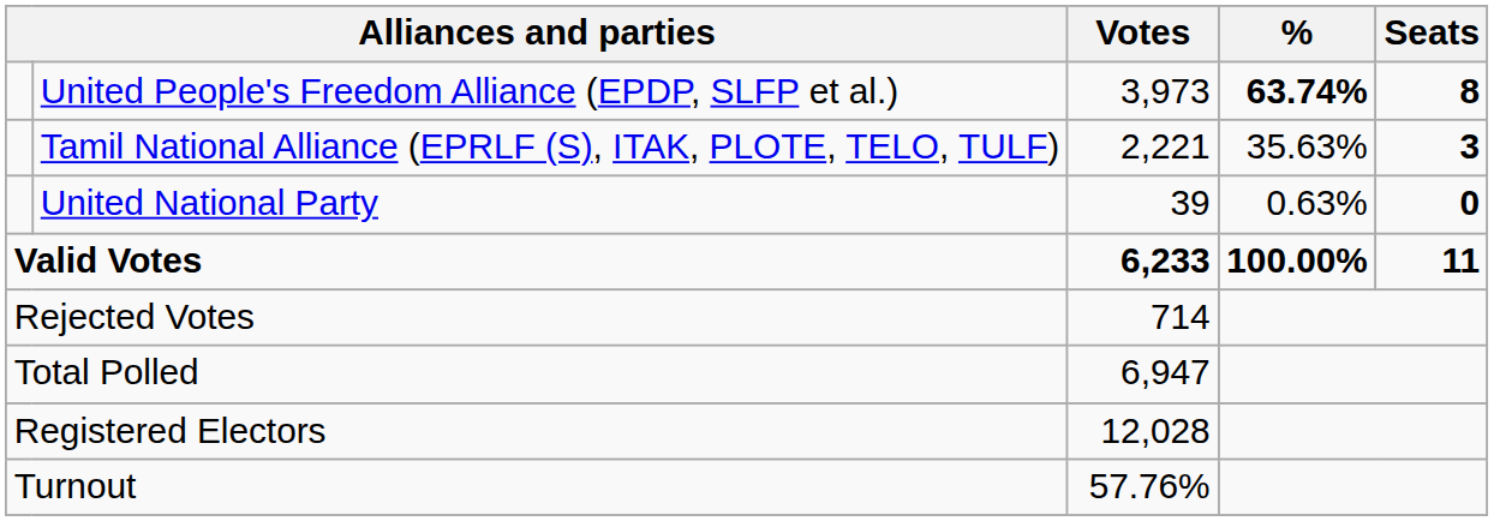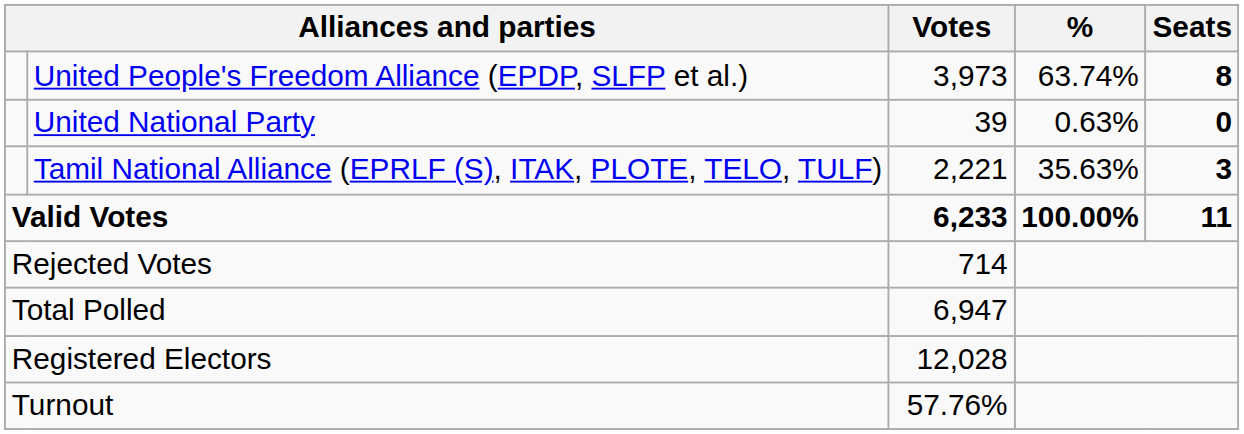United People's Freedom Alliance (EPDP, SLFP et al.) | %: bold -> normal
rows swapped: Tamil National Alliance (EPRLF (S), ITAK, PLOTE, TELO, TULF) <-> United National Party
